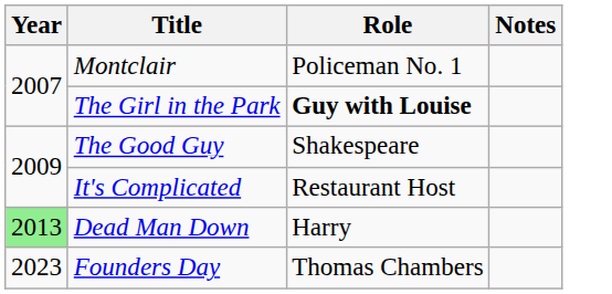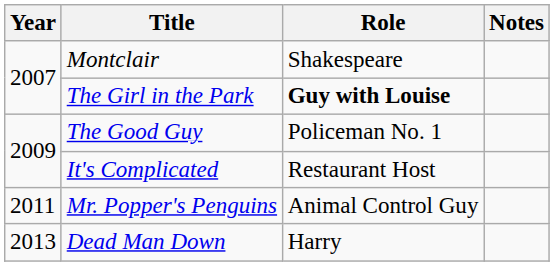Montclair | Role: Policeman No. 1 -> Shakespeare
The Good Guy | Role: Shakespeare -> Policeman No. 1
+ row: 2011 | Mr. Popper's Penguins | Animal Control Guy
Dead Man Down | Year: lightgreen background -> no background
- row: 2023 | Founders Day | Thomas Chambers
